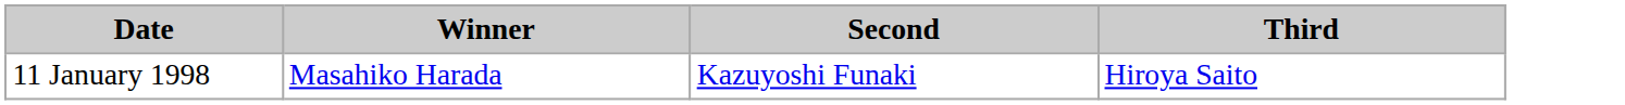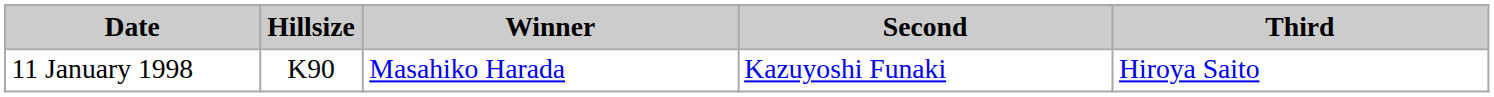+ column: Hillsize | K90
